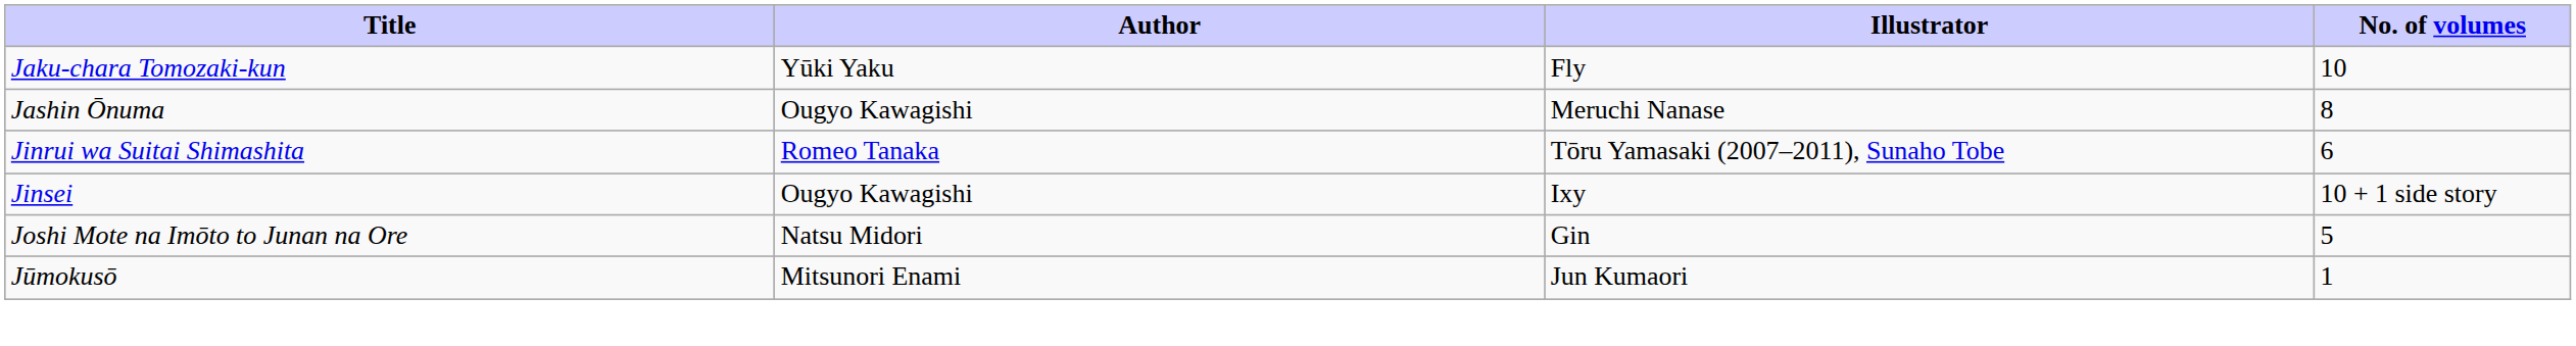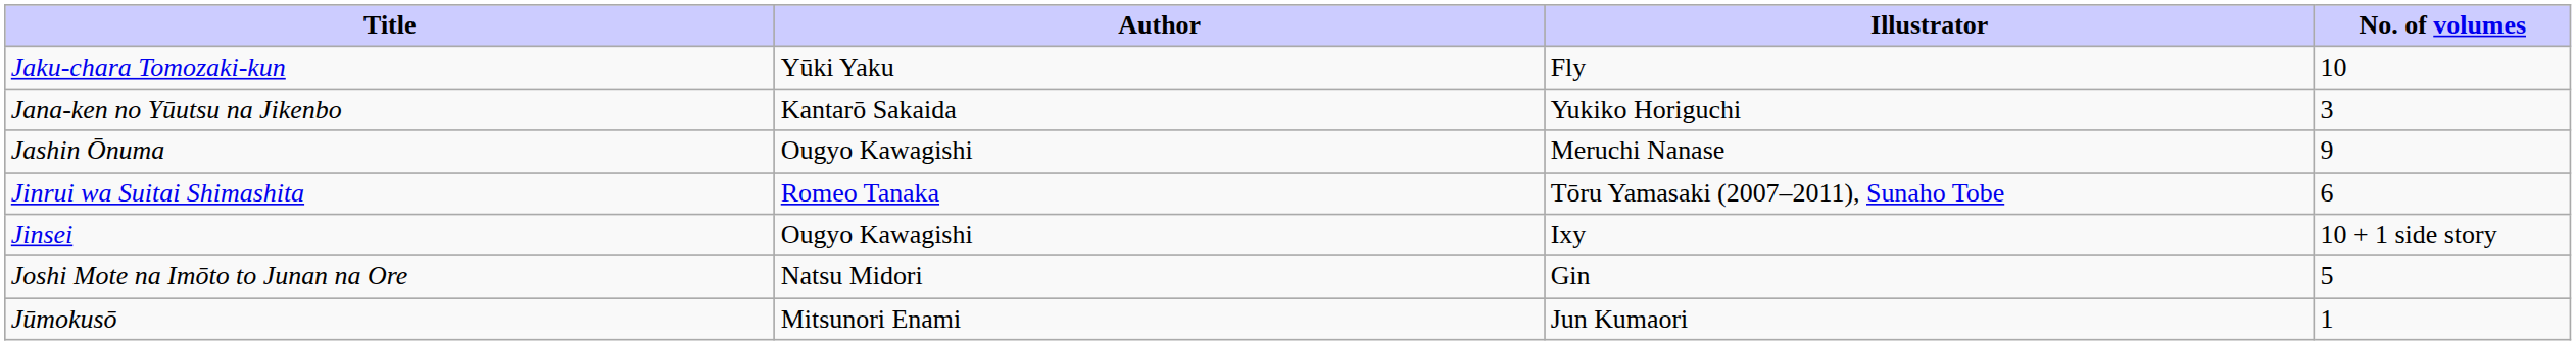+ row: Jana-ken no Yūutsu na Jikenbo | Kantarō Sakaida | Yukiko Horiguchi | 3
Jashin Ōnuma | No. of volumes: 8 -> 9
